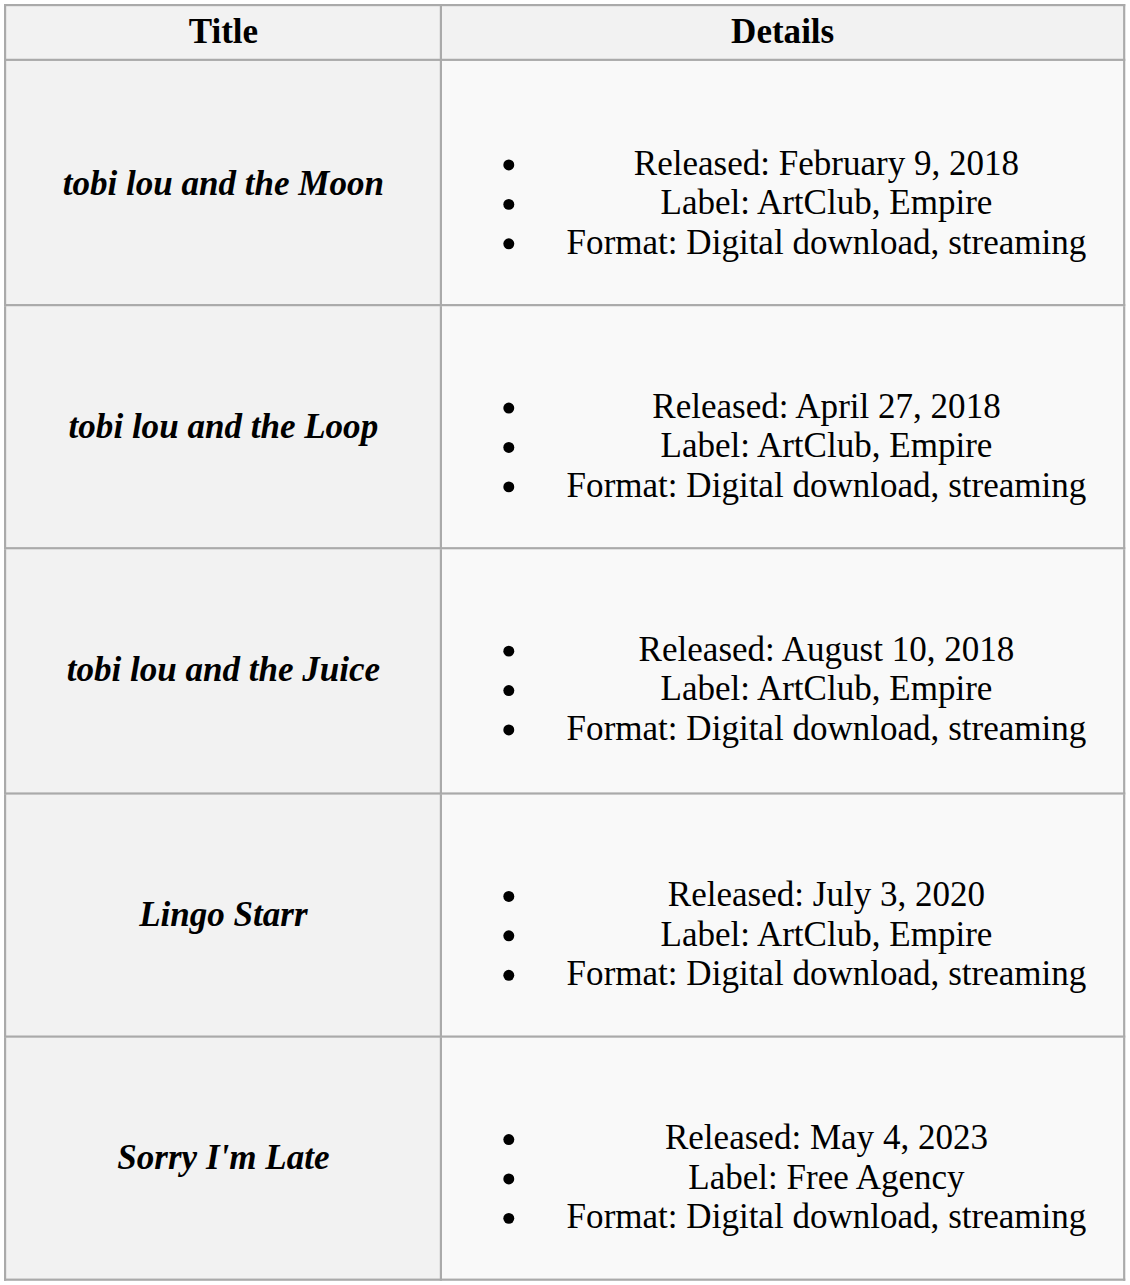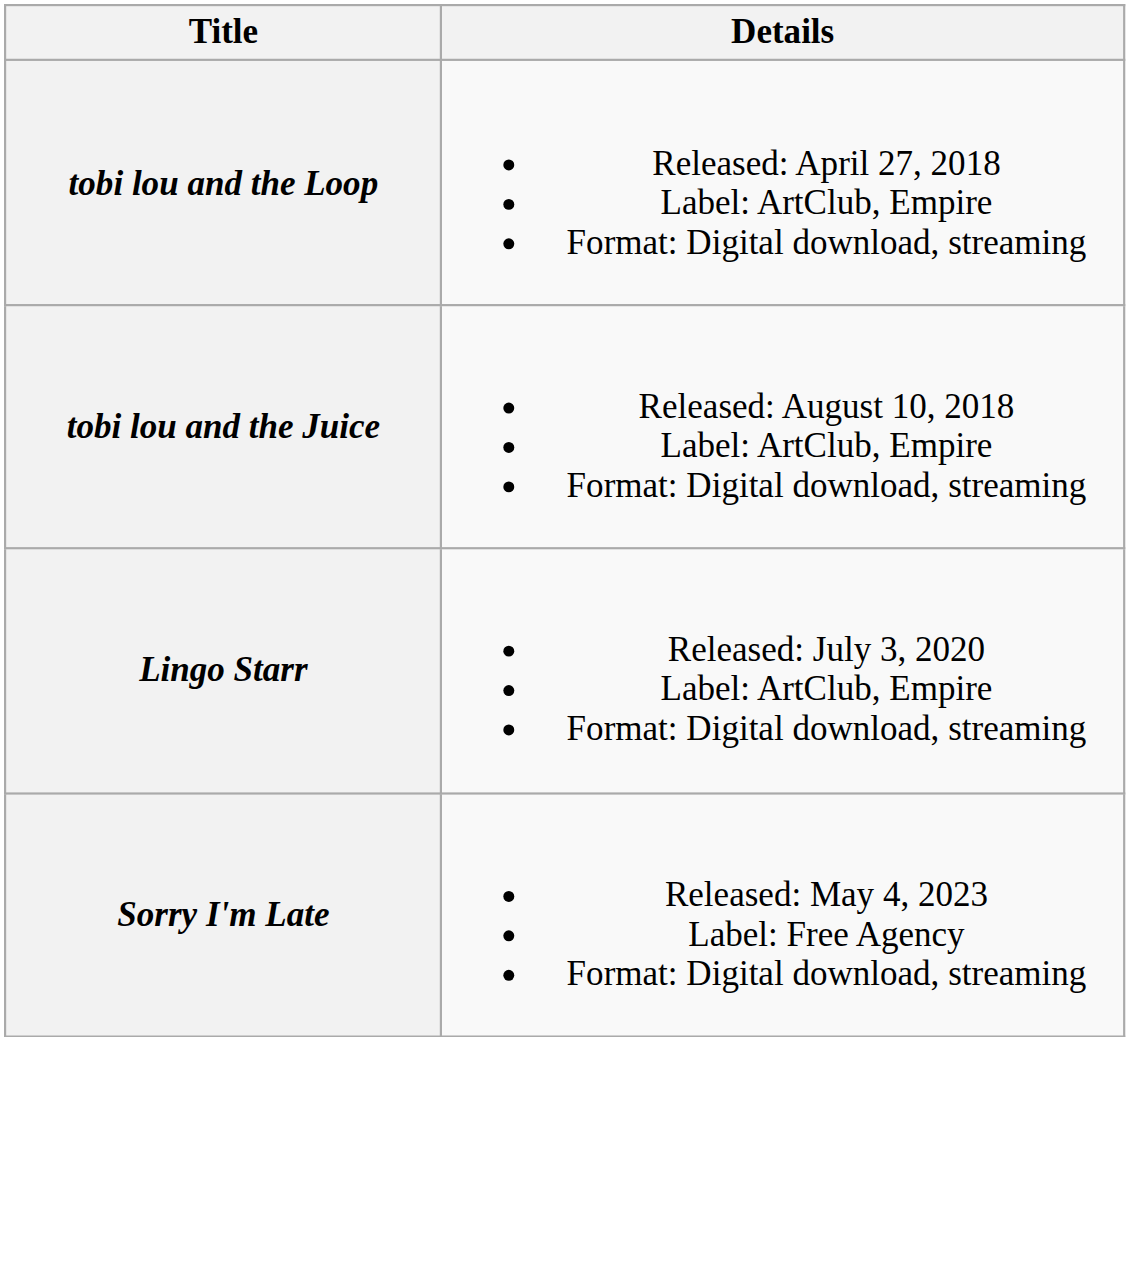- row: tobi lou and the Moon | Released: February 9, 2018 Label: ArtClub, Empire Format: Digital download, streaming
